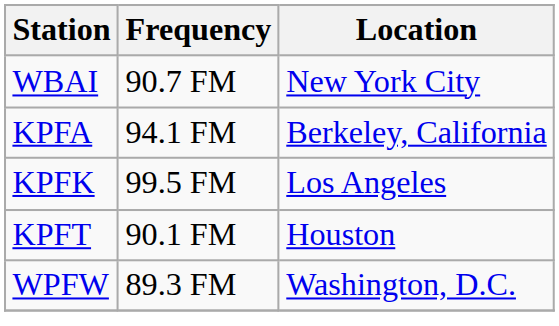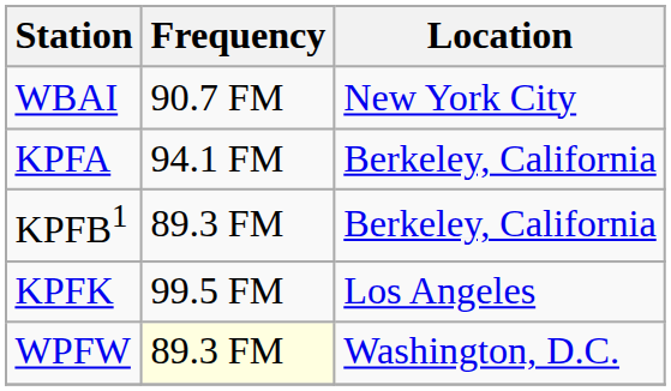+ row: KPFB1 | 89.3 FM | Berkeley, California
- row: KPFT | 90.1 FM | Houston
WPFW | Frequency: no background -> lightyellow background
